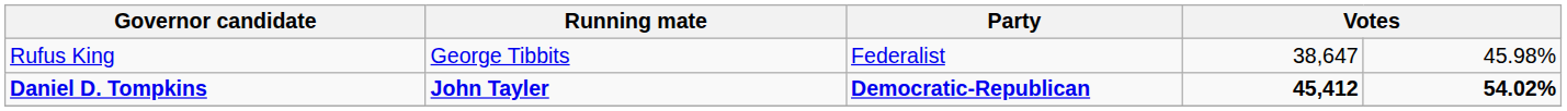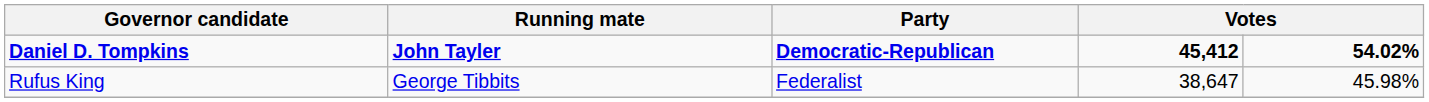rows swapped: Daniel D. Tompkins <-> Rufus King
